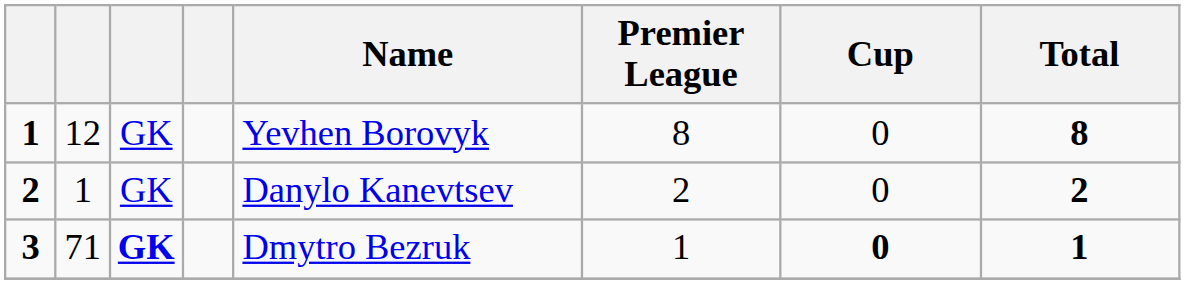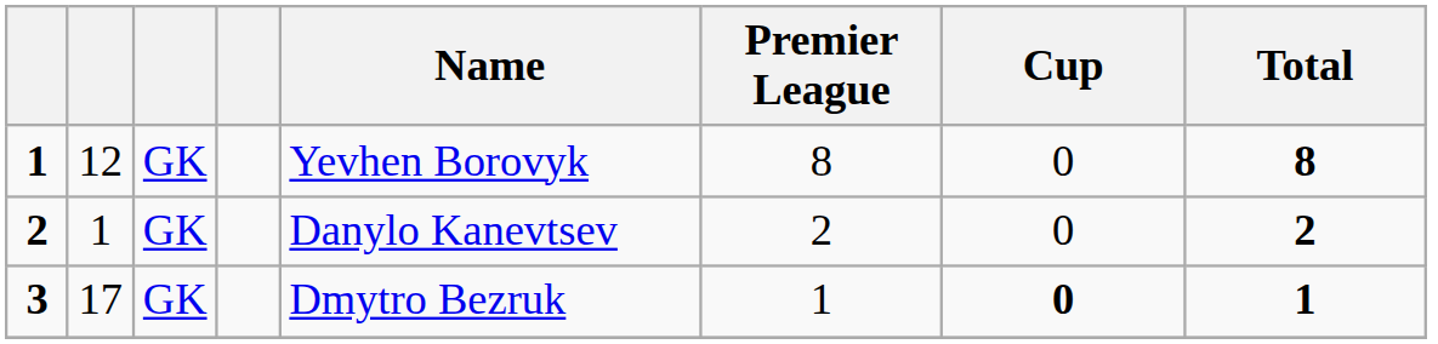3 | column 2: 71 -> 17
3 | column 3: bold -> normal
